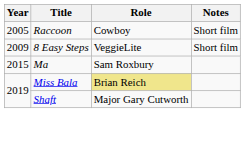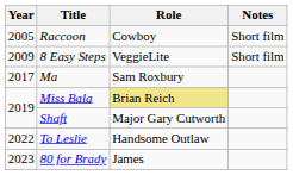Ma | Year: 2015 -> 2017
+ row: 2022 | To Leslie | Handsome Outlaw
+ row: 2023 | 80 for Brady | James
